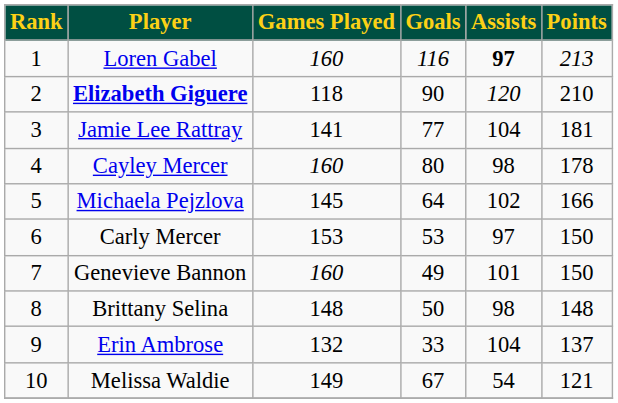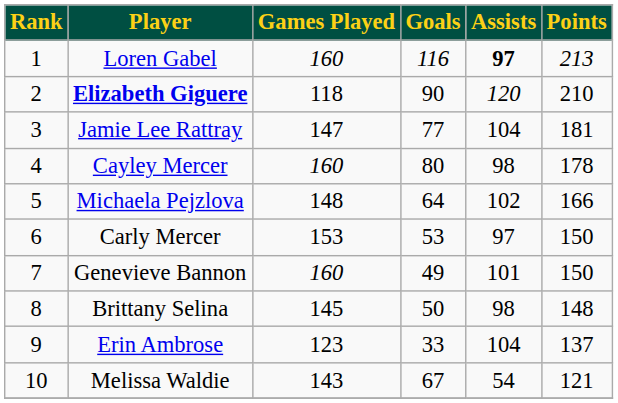Jamie Lee Rattray | Games Played: 141 -> 147
Michaela Pejzlova | Games Played: 145 -> 148
Brittany Selina | Games Played: 148 -> 145
Erin Ambrose | Games Played: 132 -> 123
Melissa Waldie | Games Played: 149 -> 143
